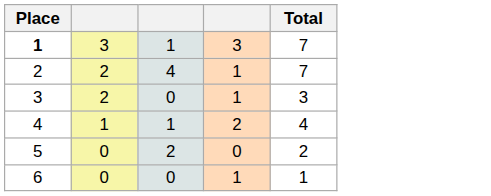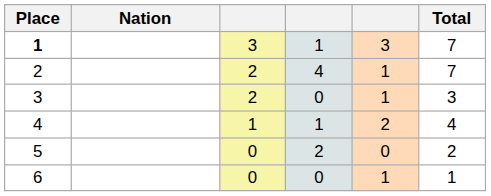+ column: Nation
